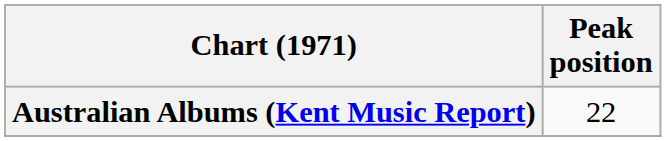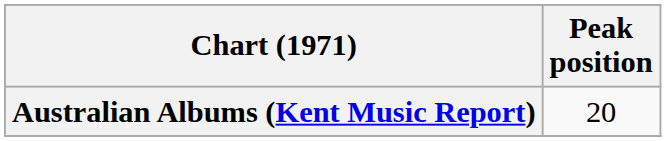Australian Albums (Kent Music Report) | Peak position: 22 -> 20
